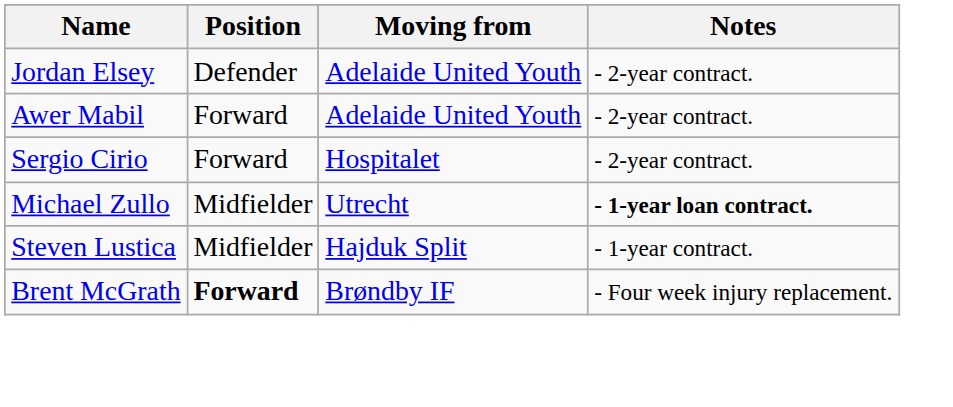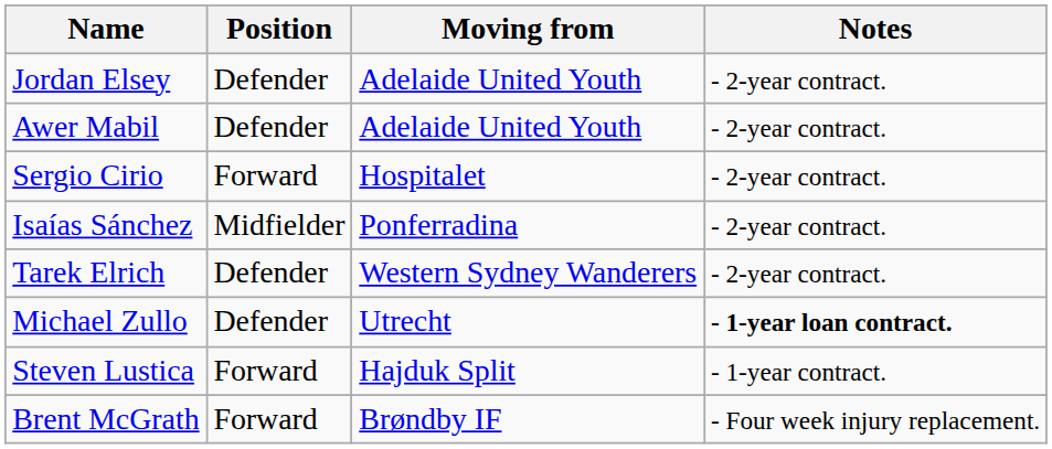Awer Mabil | Position: Forward -> Defender
+ row: Isaías Sánchez | Midfielder | Ponferradina | - 2-year contract.
+ row: Tarek Elrich | Defender | Western Sydney Wanderers | - 2-year contract.
Michael Zullo | Position: Midfielder -> Defender
Steven Lustica | Position: Midfielder -> Forward
Brent McGrath | Position: bold -> normal
